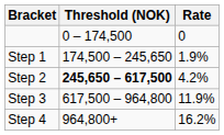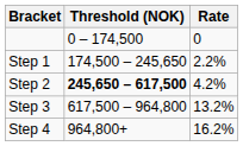Step 1 | Rate: 1.9% -> 2.2%
Step 3 | Rate: 11.9% -> 13.2%
